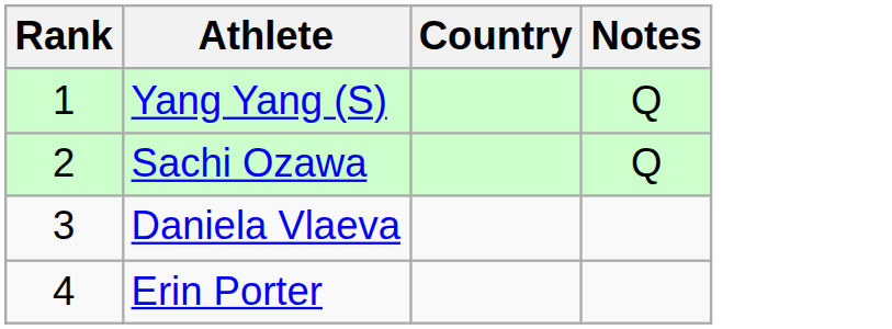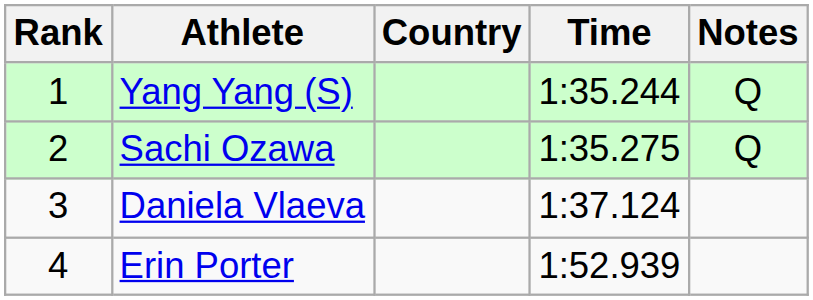+ column: Time | 1:35.244 | 1:35.275 | 1:37.124 | 1:52.939
